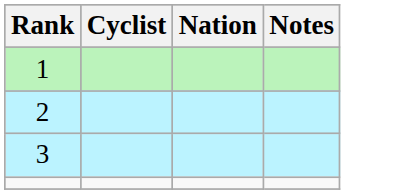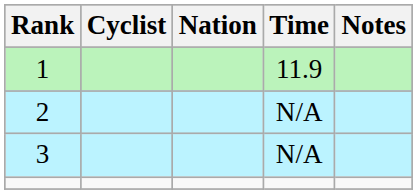+ column: Time | 11.9 | N/A | N/A
